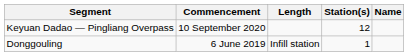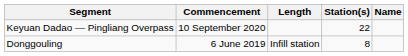Keyuan Dadao — Pingliang Overpass | Station(s): 12 -> 22
Donggouling | Station(s): 1 -> 8
